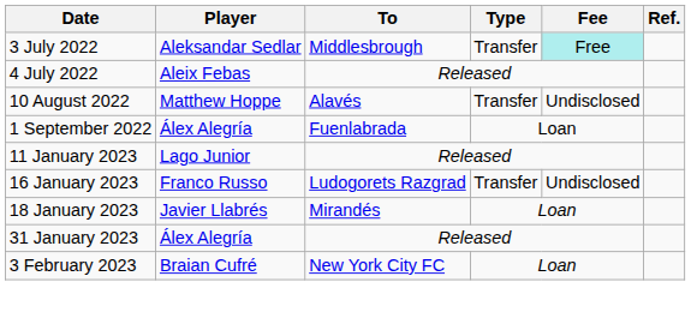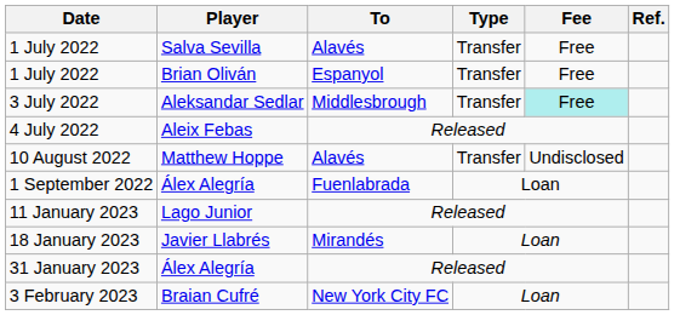+ row: 1 July 2022 | Salva Sevilla | Alavés | Transfer | Free
+ row: 1 July 2022 | Brian Oliván | Espanyol | Transfer | Free
- row: 16 January 2023 | Franco Russo | Ludogorets Razgrad | Transfer | Undisclosed
